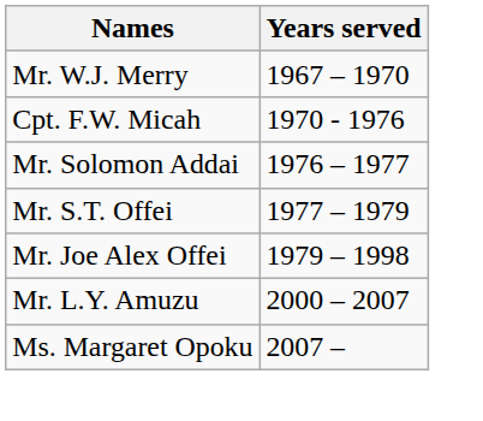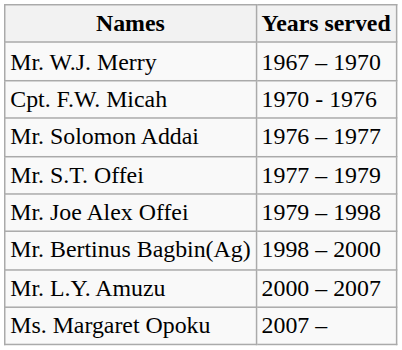+ row: Mr. Bertinus Bagbin(Ag) | 1998 – 2000
